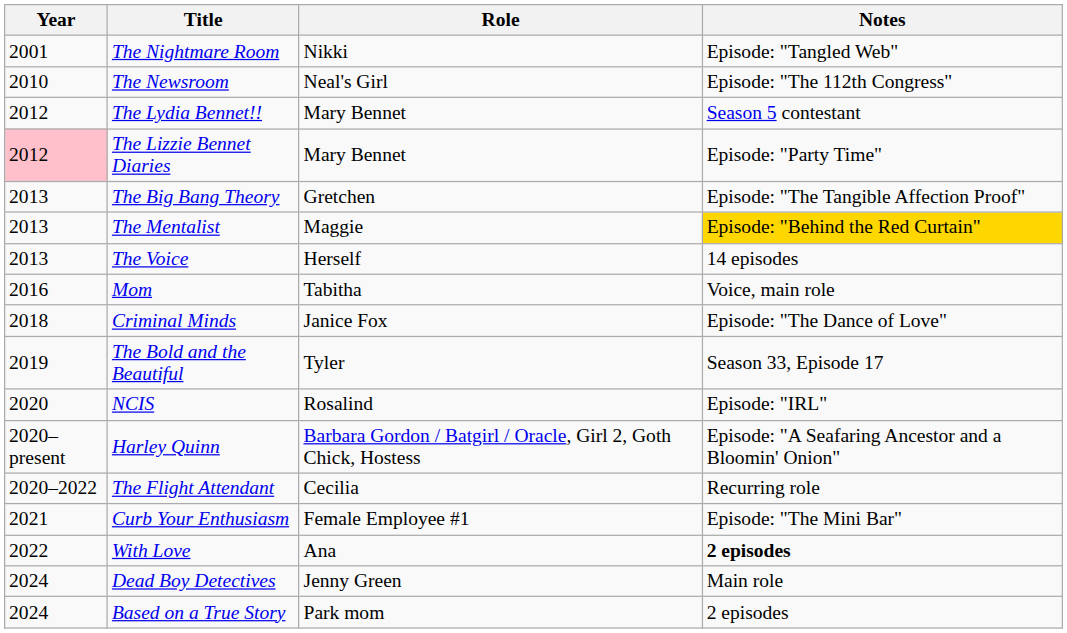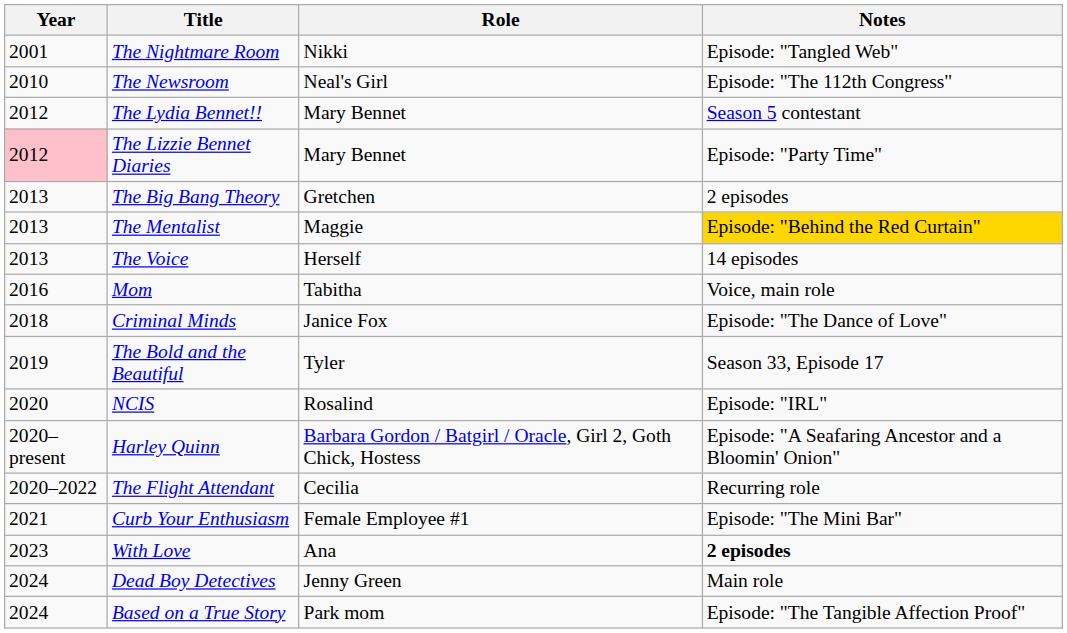The Big Bang Theory | Notes: Episode: "The Tangible Affection Proof" -> 2 episodes
With Love | Year: 2022 -> 2023
Based on a True Story | Notes: 2 episodes -> Episode: "The Tangible Affection Proof"
